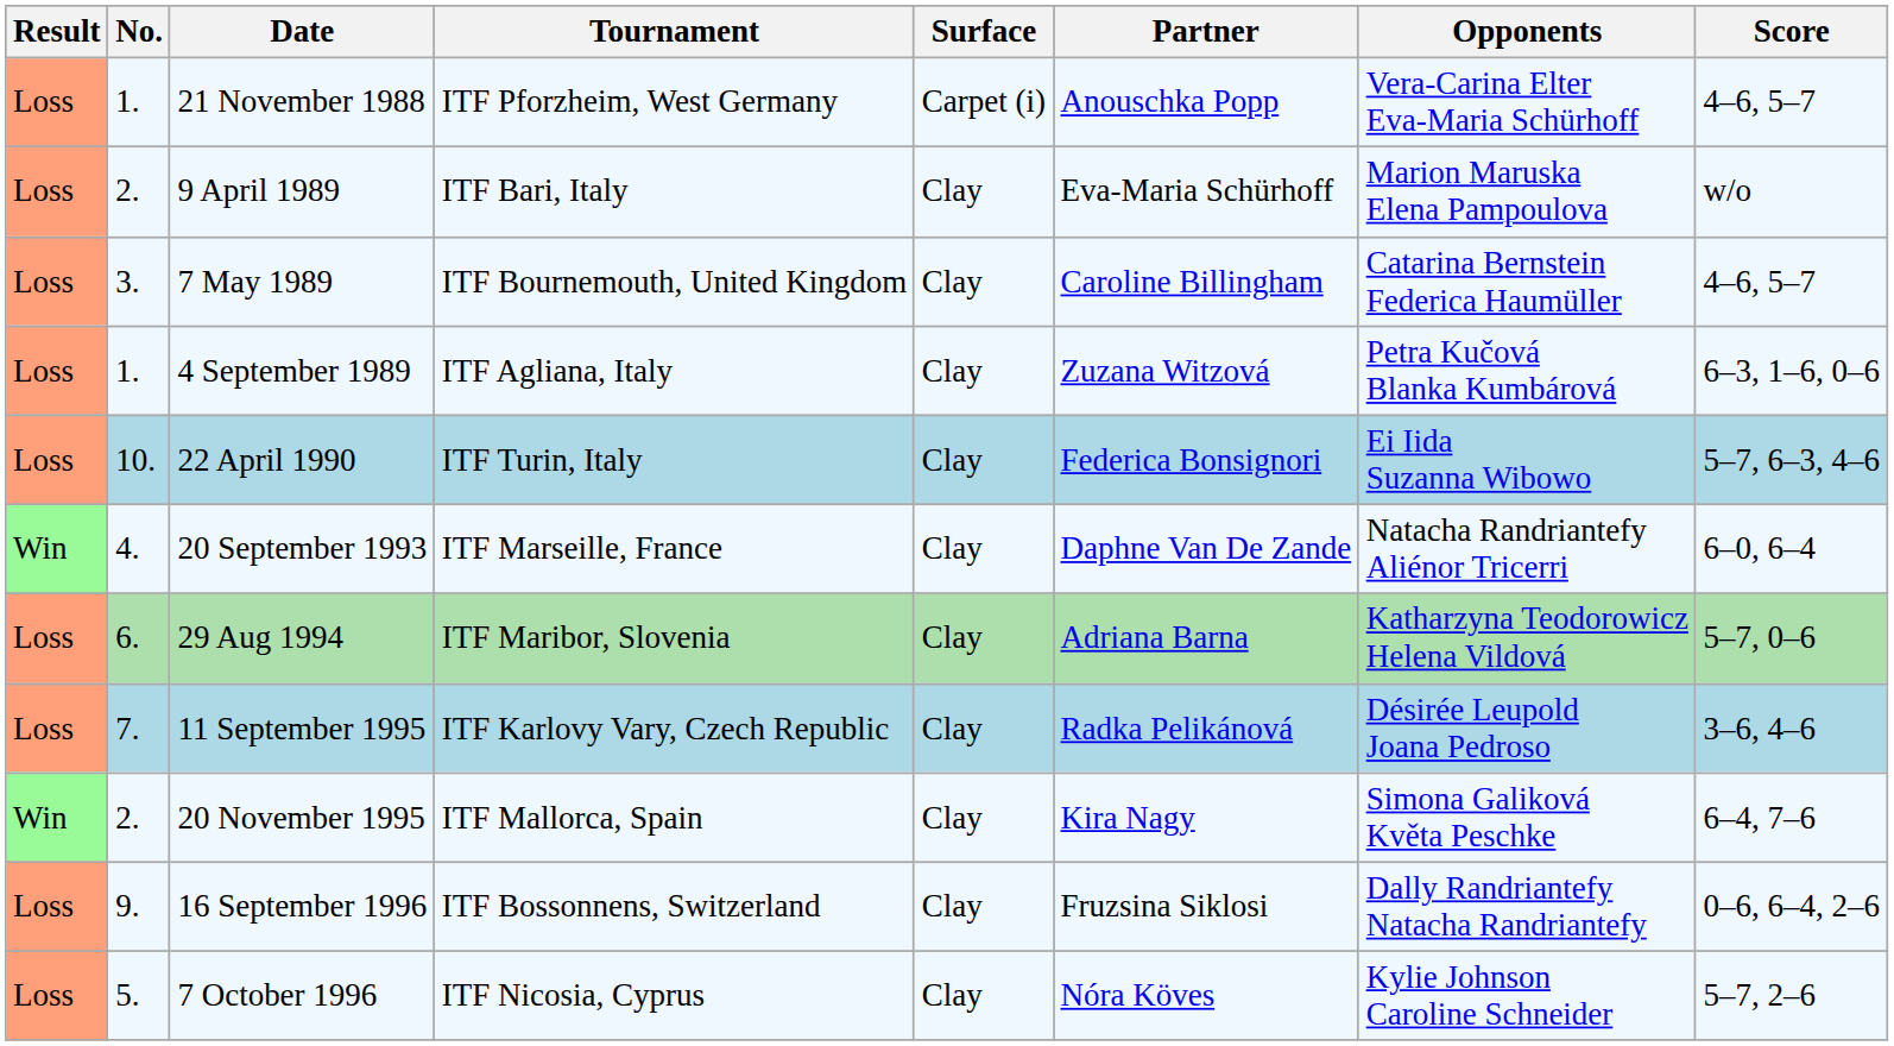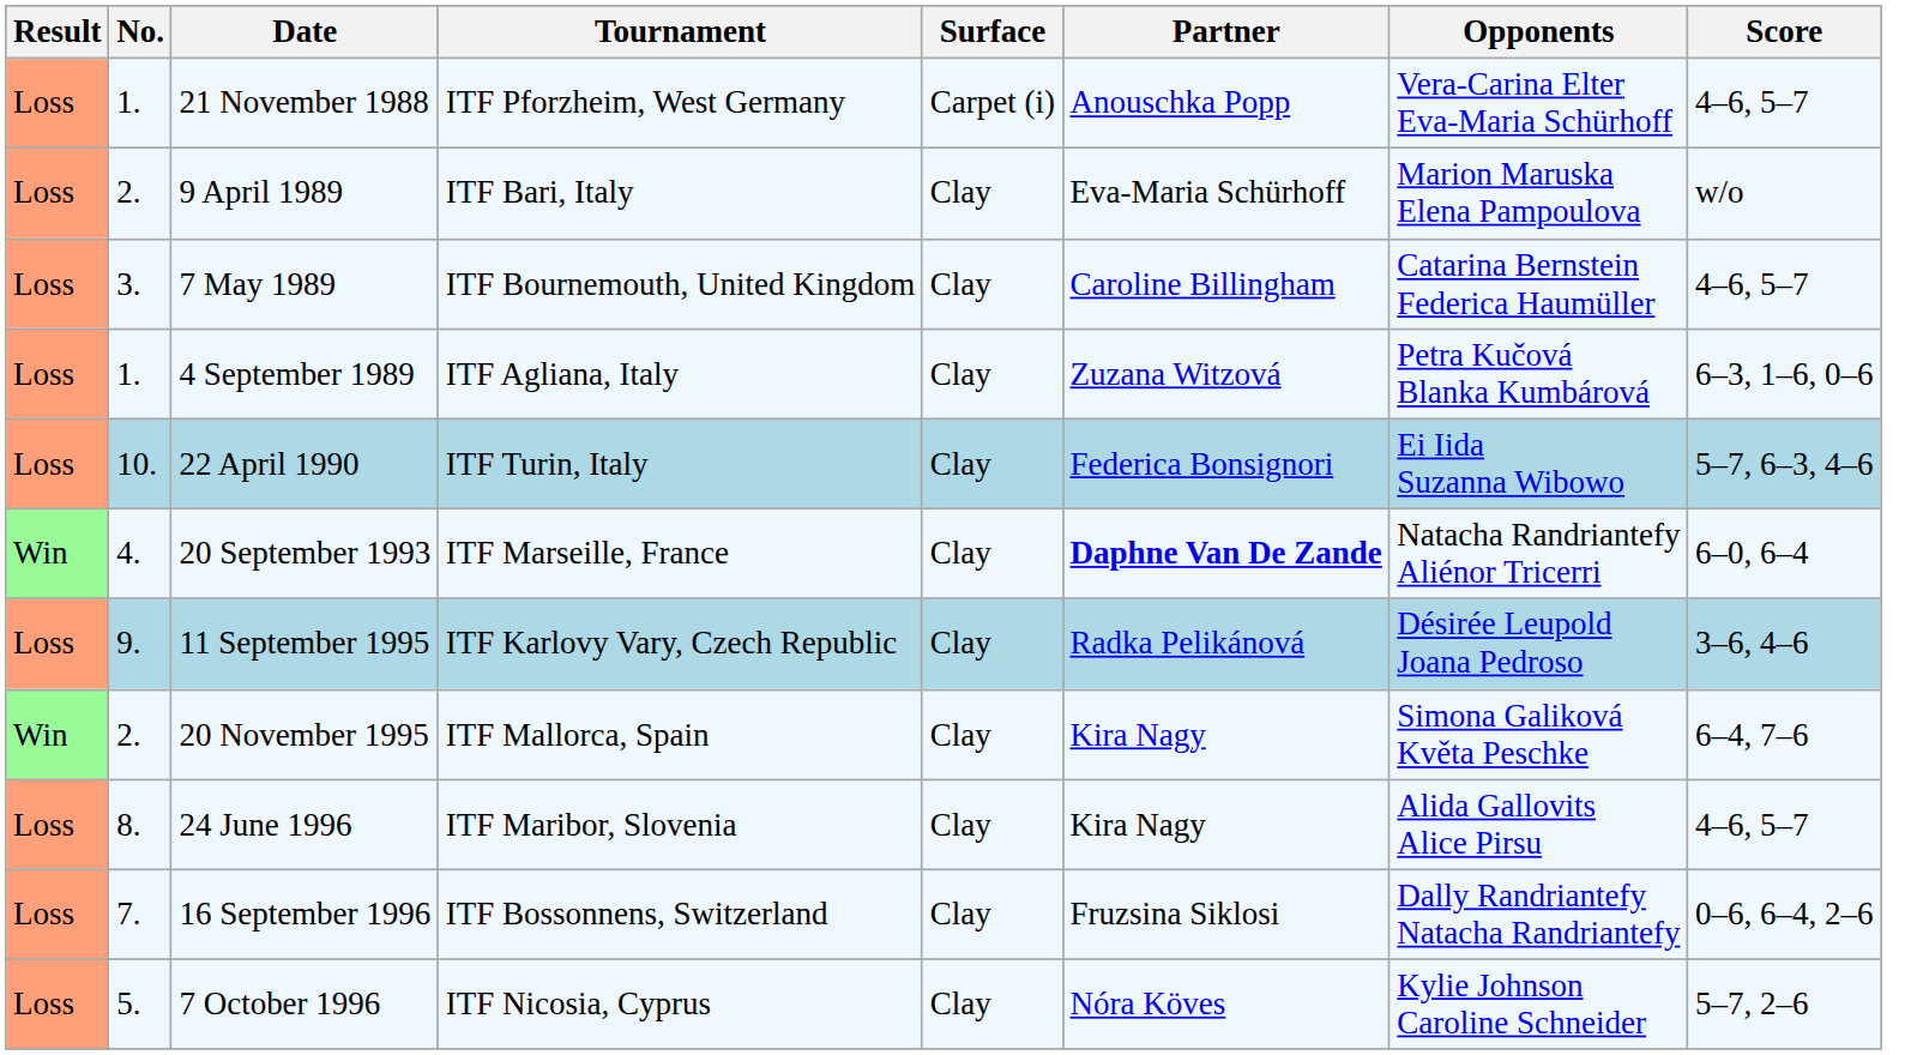20 September 1993 | Partner: normal -> bold
- row: Loss | 6. | 29 Aug 1994 | ITF Maribor, Slovenia | Clay | Adriana Barna | Katharzyna Teodorowicz Helena Vildová | 5–7, 0–6
11 September 1995 | No.: 7. -> 9.
+ row: Loss | 8. | 24 June 1996 | ITF Maribor, Slovenia | Clay | Kira Nagy | Alida Gallovits Alice Pirsu | 4–6, 5–7
16 September 1996 | No.: 9. -> 7.
